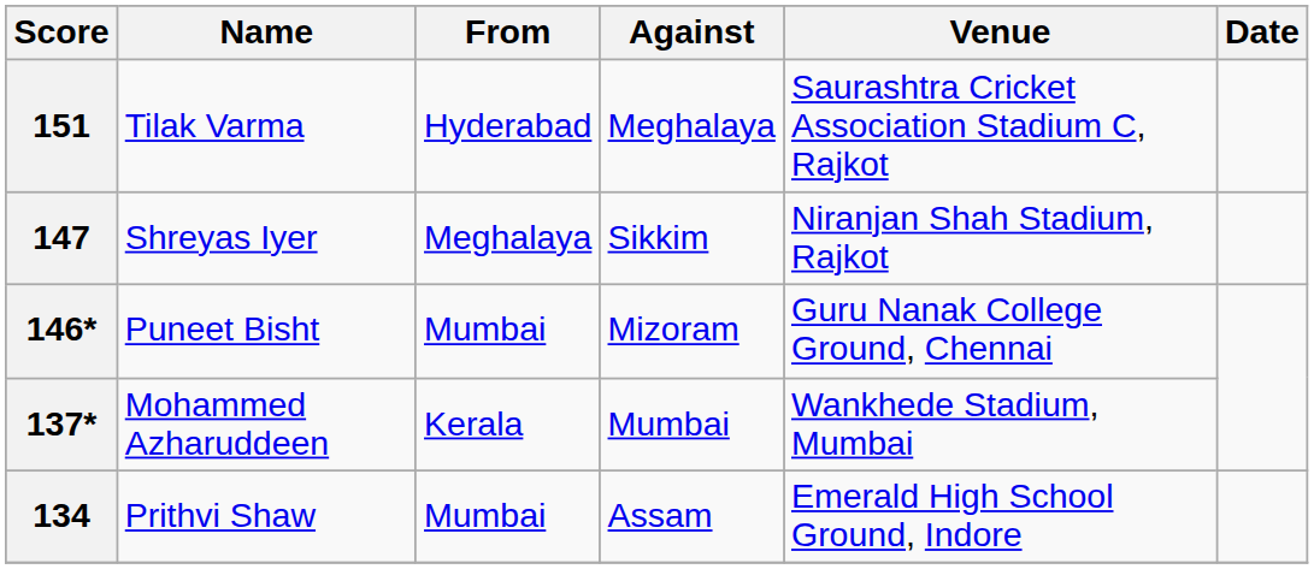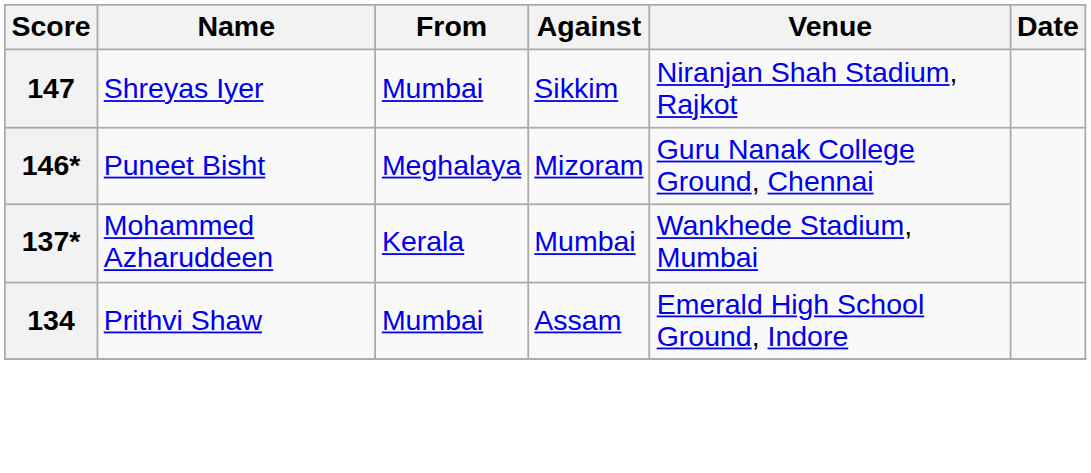- row: 151 | Tilak Varma | Hyderabad | Meghalaya | Saurashtra Cricket Association Stadium C, Rajkot
147 | From: Meghalaya -> Mumbai
146* | From: Mumbai -> Meghalaya
